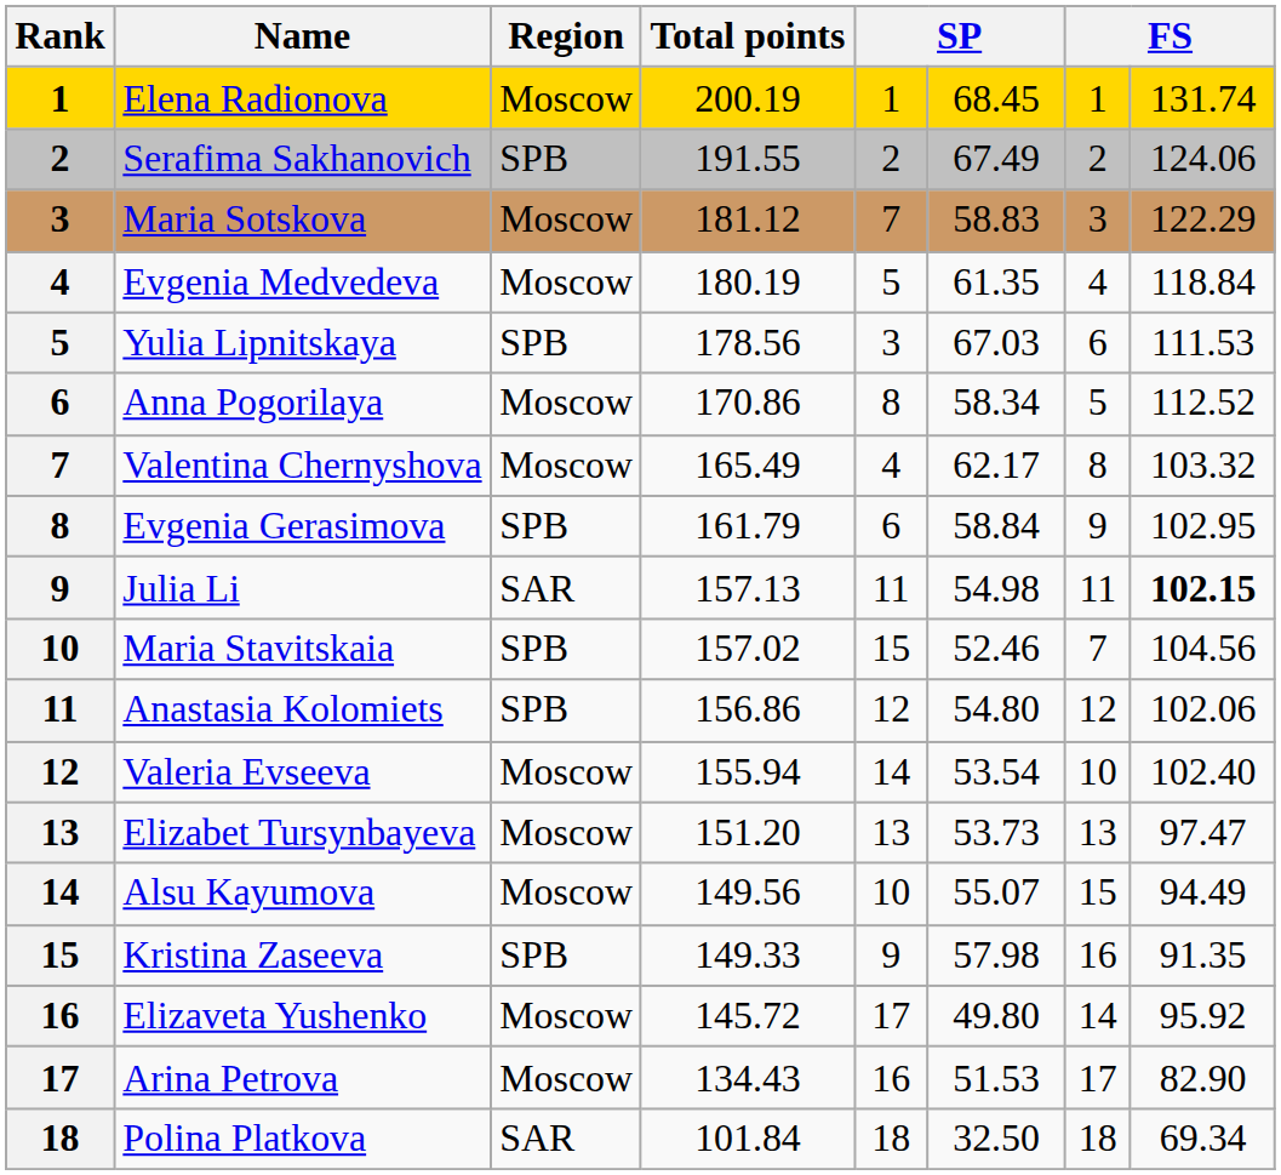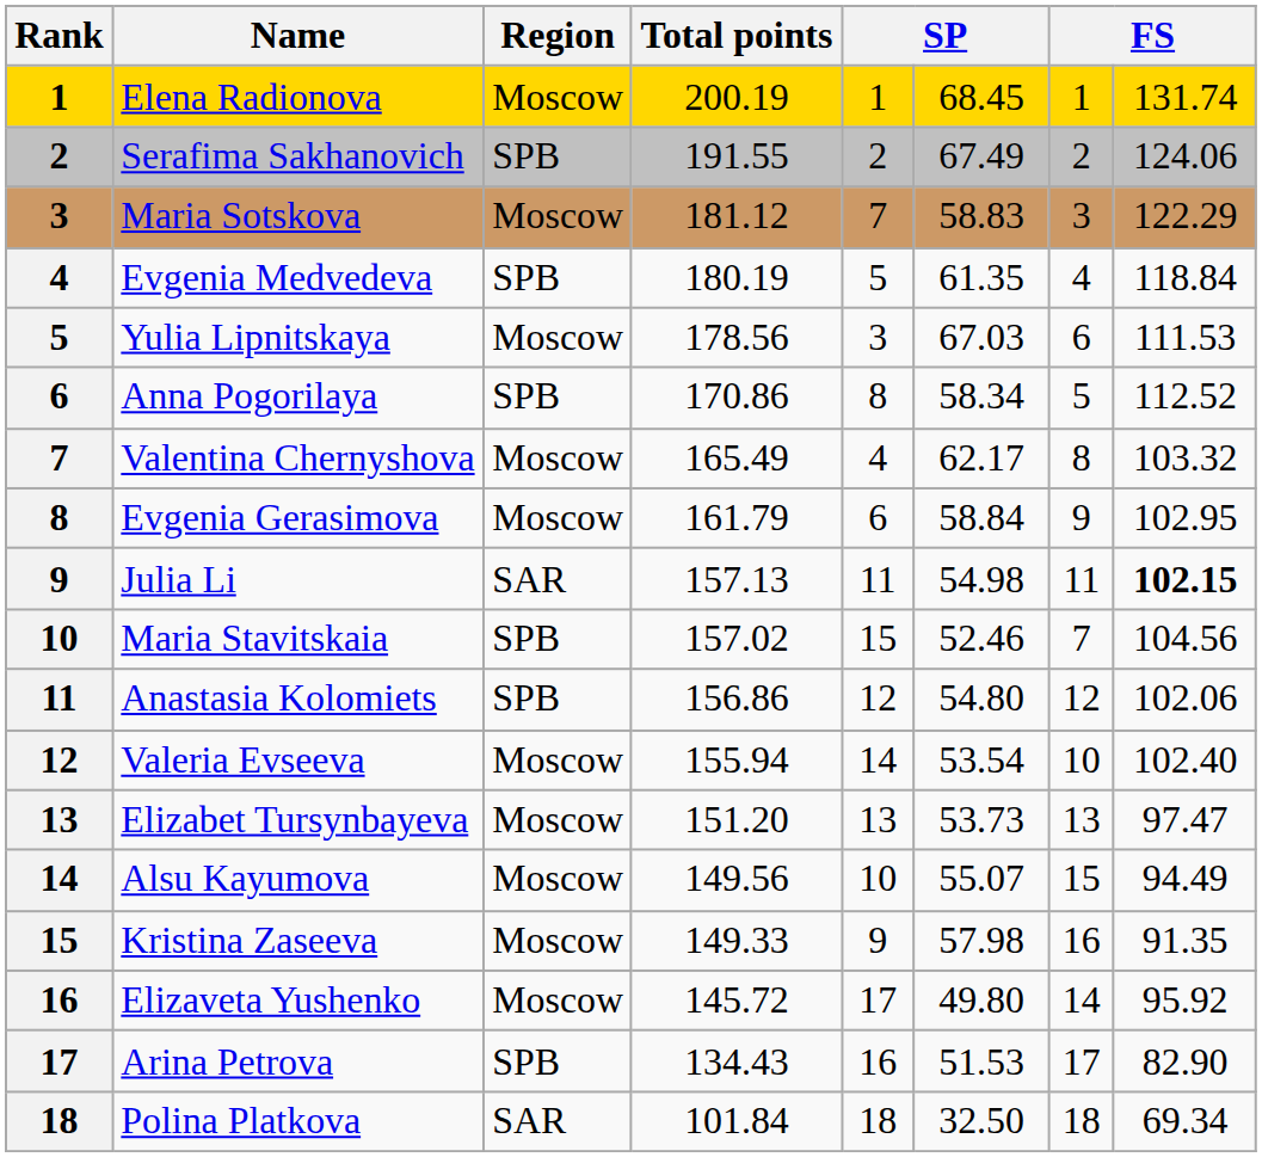Evgenia Medvedeva | Region: Moscow -> SPB
Yulia Lipnitskaya | Region: SPB -> Moscow
Anna Pogorilaya | Region: Moscow -> SPB
Evgenia Gerasimova | Region: SPB -> Moscow
Kristina Zaseeva | Region: SPB -> Moscow
Arina Petrova | Region: Moscow -> SPB
